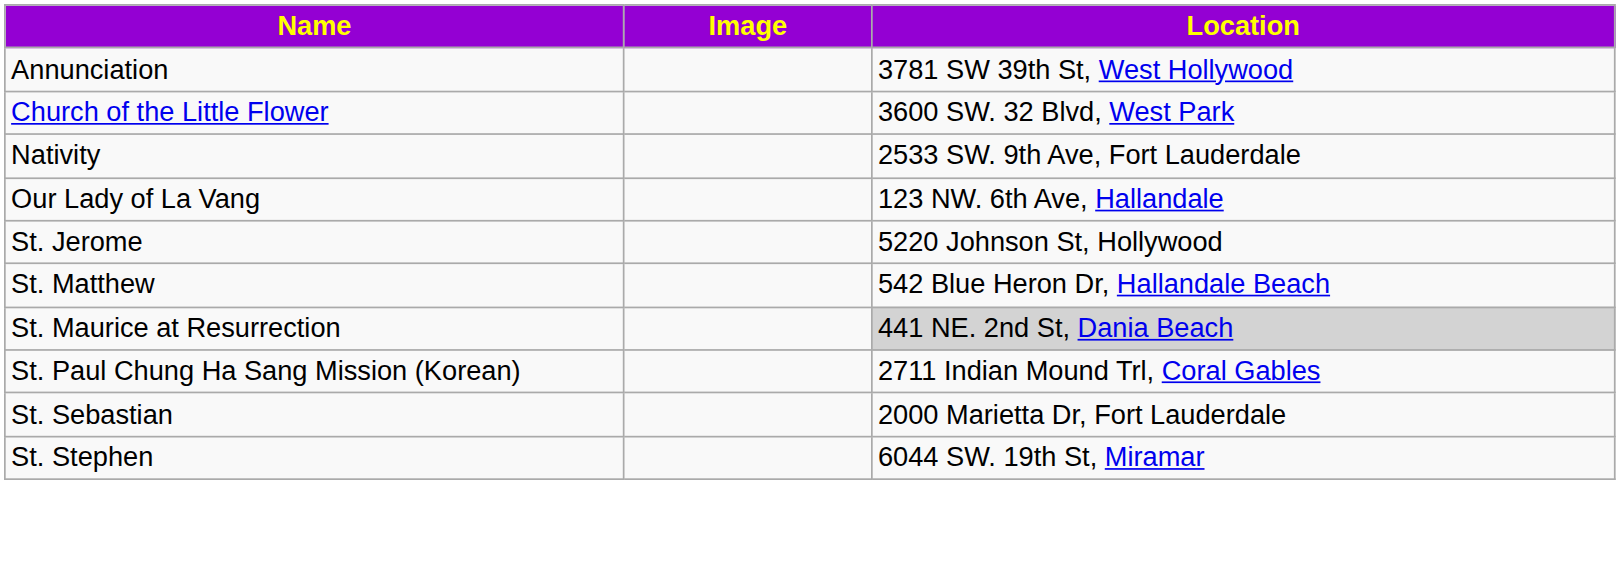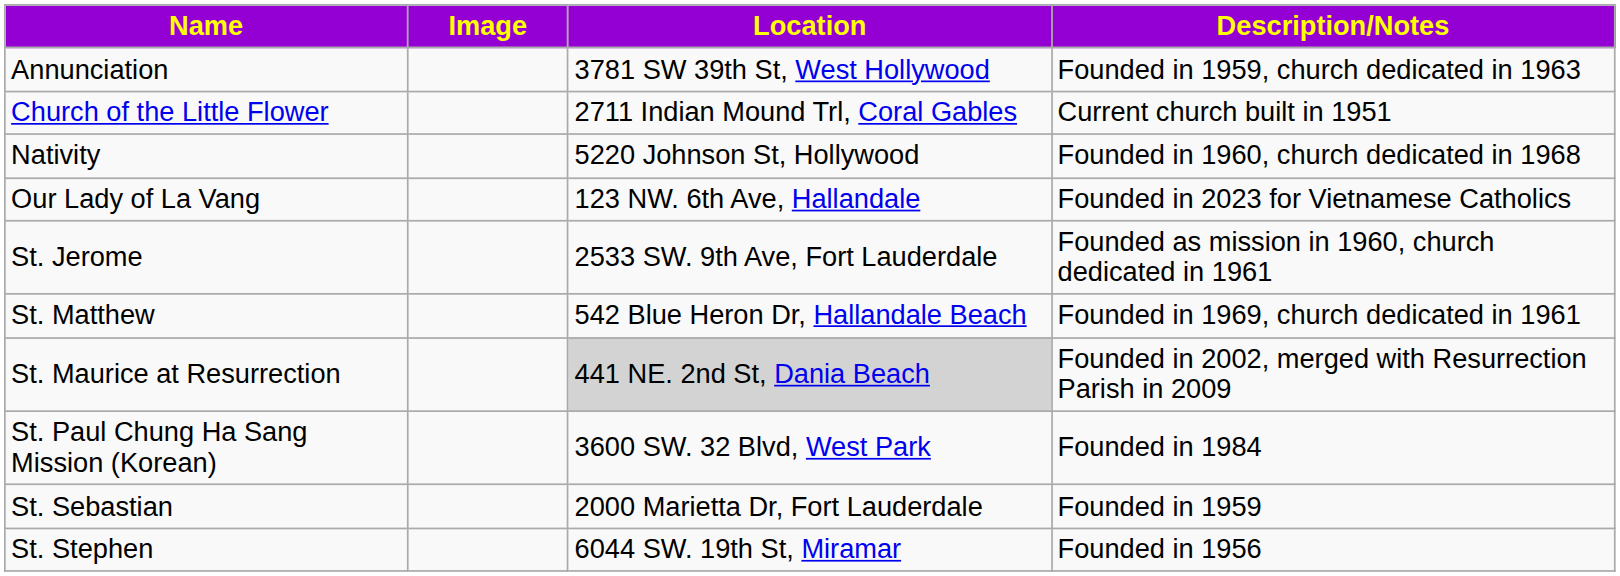+ column: Description/Notes | Founded in 1959, church dedicated in 1963 | Current church built in 1951 | Founded in 1960, church dedicated in 1968 | Founded in 2023 for Vietnamese Catholics | Founded as mission in 1960, church dedicated in 1961 | Founded in 1969, church dedicated in 1961 | Founded in 2002, merged with Resurrection Parish in 2009 | Founded in 1984 | Founded in 1959 | Founded in 1956
Church of the Little Flower | Location: 3600 SW. 32 Blvd, West Park -> 2711 Indian Mound Trl, Coral Gables
Nativity | Location: 2533 SW. 9th Ave, Fort Lauderdale -> 5220 Johnson St, Hollywood
St. Jerome | Location: 5220 Johnson St, Hollywood -> 2533 SW. 9th Ave, Fort Lauderdale
St. Paul Chung Ha Sang Mission (Korean) | Location: 2711 Indian Mound Trl, Coral Gables -> 3600 SW. 32 Blvd, West Park
